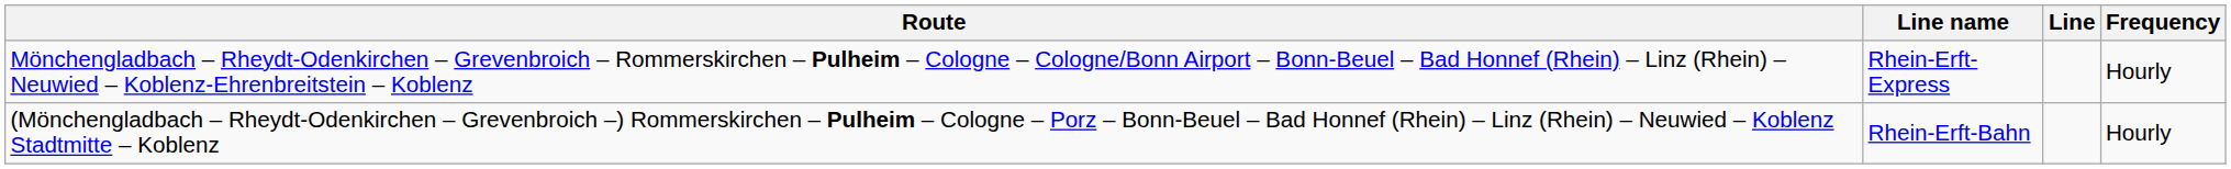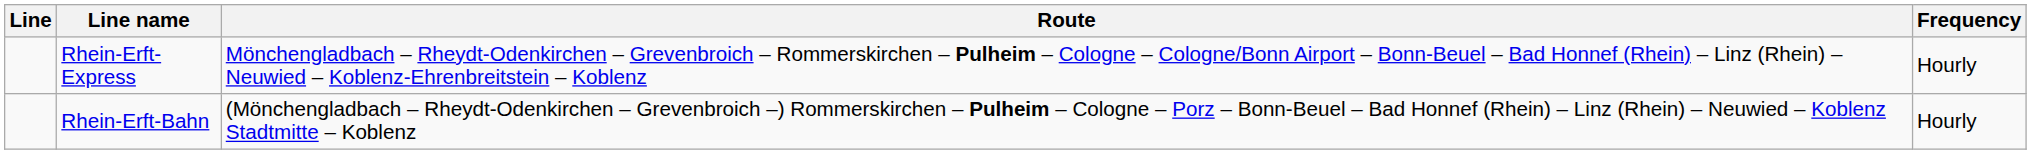columns swapped: Line <-> Route
